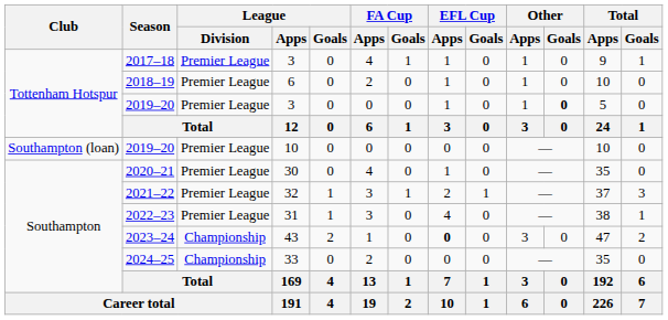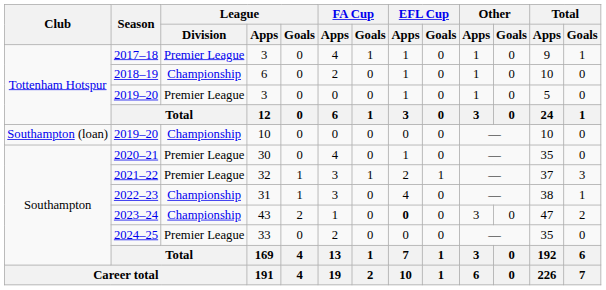2018–19 | League / Division: Premier League -> Championship
2019–20 / 3 | Other / Goals: bold -> normal
2019–20 / 10 | League / Division: Premier League -> Championship
2022–23 | League / Division: Premier League -> Championship
2024–25 | League / Division: Championship -> Premier League
